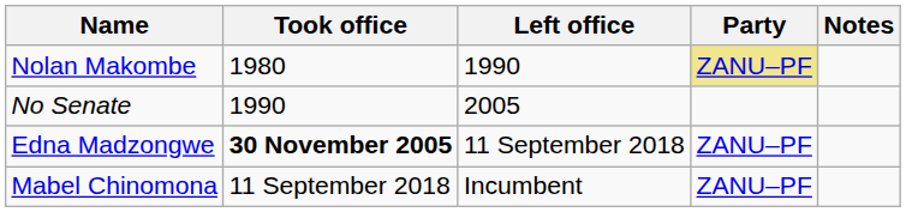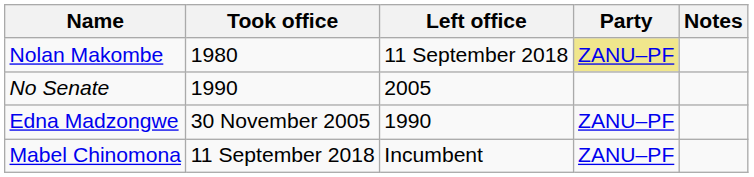Nolan Makombe | Left office: 1990 -> 11 September 2018
Edna Madzongwe | Took office: bold -> normal
Edna Madzongwe | Left office: 11 September 2018 -> 1990
